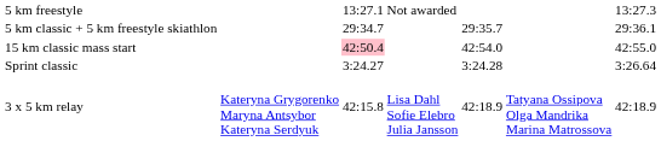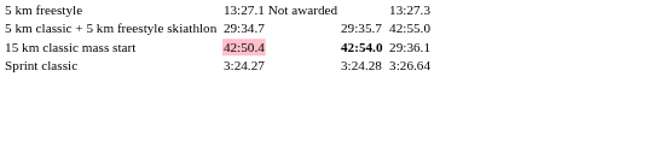5 km classic + 5 km freestyle skiathlon | column 7: 29:36.1 -> 42:55.0
15 km classic mass start | column 5: normal -> bold
15 km classic mass start | column 7: 42:55.0 -> 29:36.1
- row: 3 x 5 km relay | Kateryna Grygorenko Maryna Antsybor Kateryna Serdyuk | 42:15.8 | Lisa Dahl Sofie Elebro Julia Jansson | 42:18.9 | Tatyana Ossipova Olga Mandrika Marina Matrossova | 42:18.9
